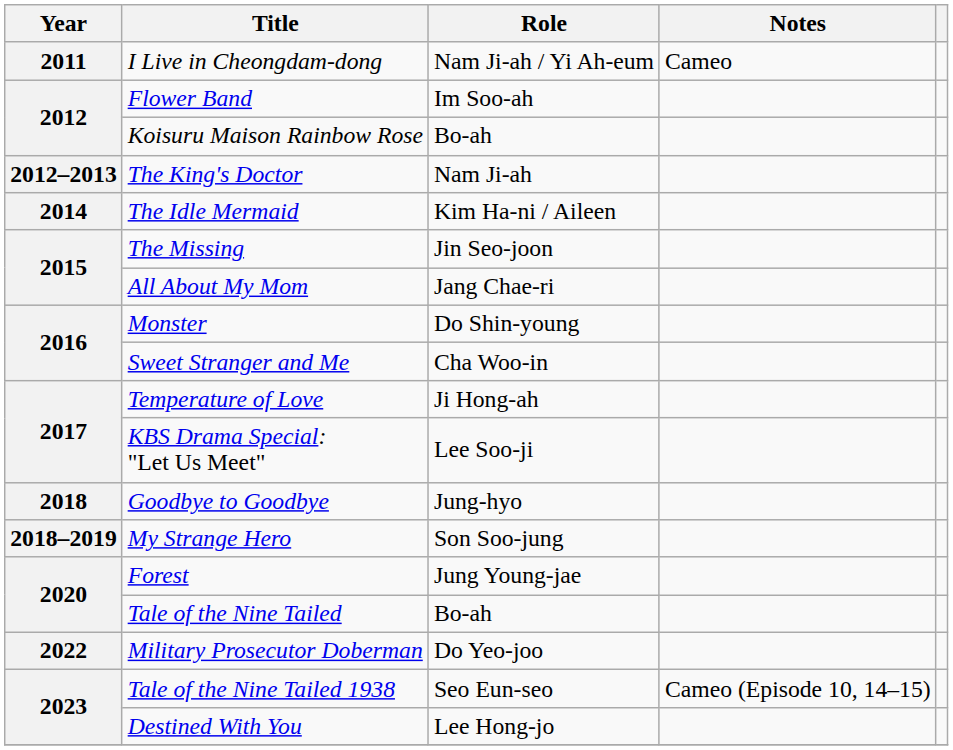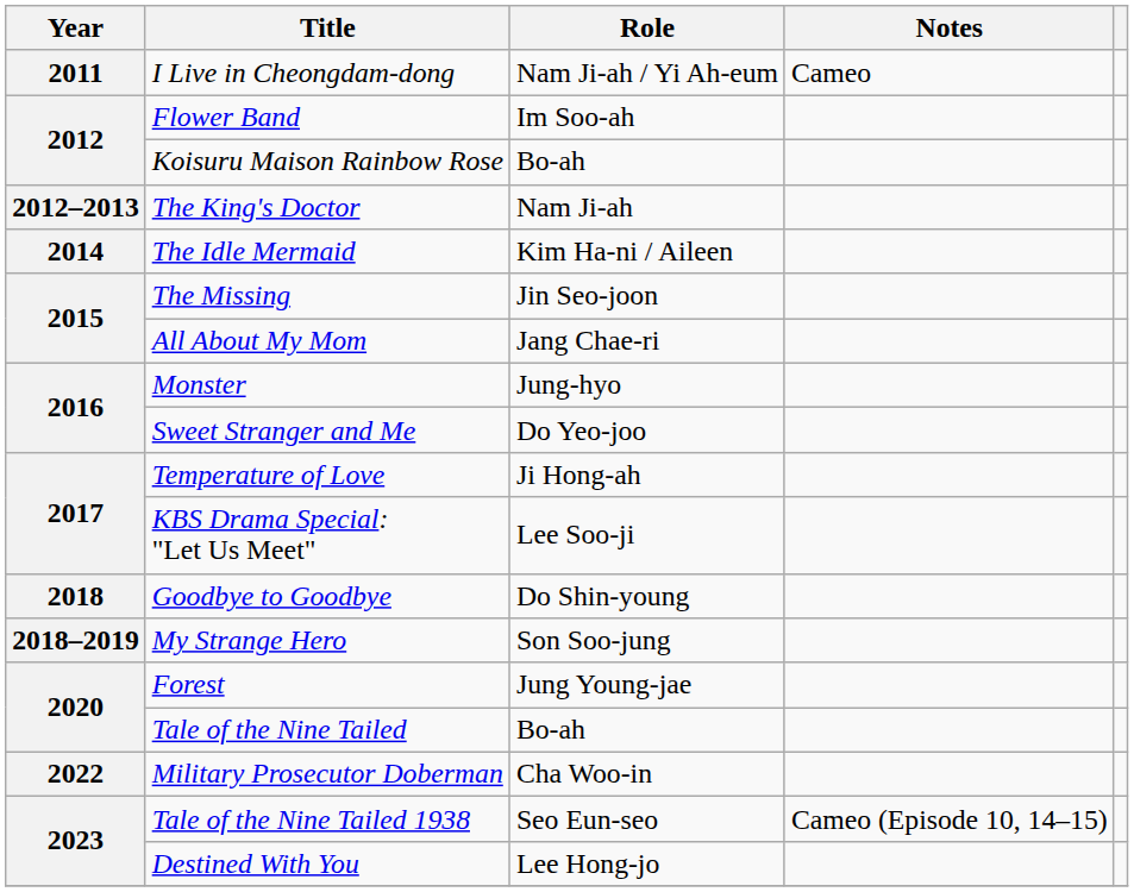Monster | Role: Do Shin-young -> Jung-hyo
Sweet Stranger and Me | Role: Cha Woo-in -> Do Yeo-joo
Goodbye to Goodbye | Role: Jung-hyo -> Do Shin-young
Military Prosecutor Doberman | Role: Do Yeo-joo -> Cha Woo-in
